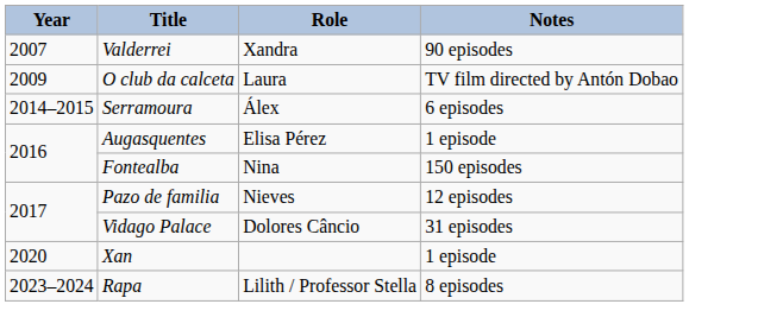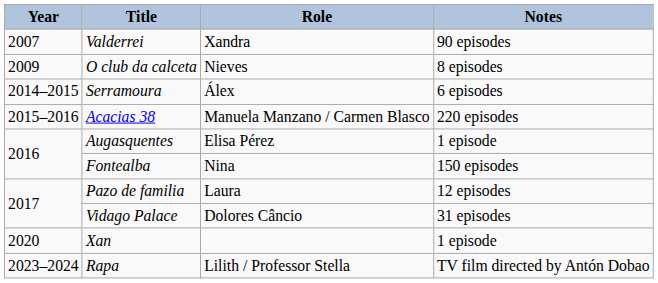O club da calceta | Role: Laura -> Nieves
O club da calceta | Notes: TV film directed by Antón Dobao -> 8 episodes
+ row: 2015–2016 | Acacias 38 | Manuela Manzano / Carmen Blasco | 220 episodes
Pazo de familia | Role: Nieves -> Laura
Rapa | Notes: 8 episodes -> TV film directed by Antón Dobao
